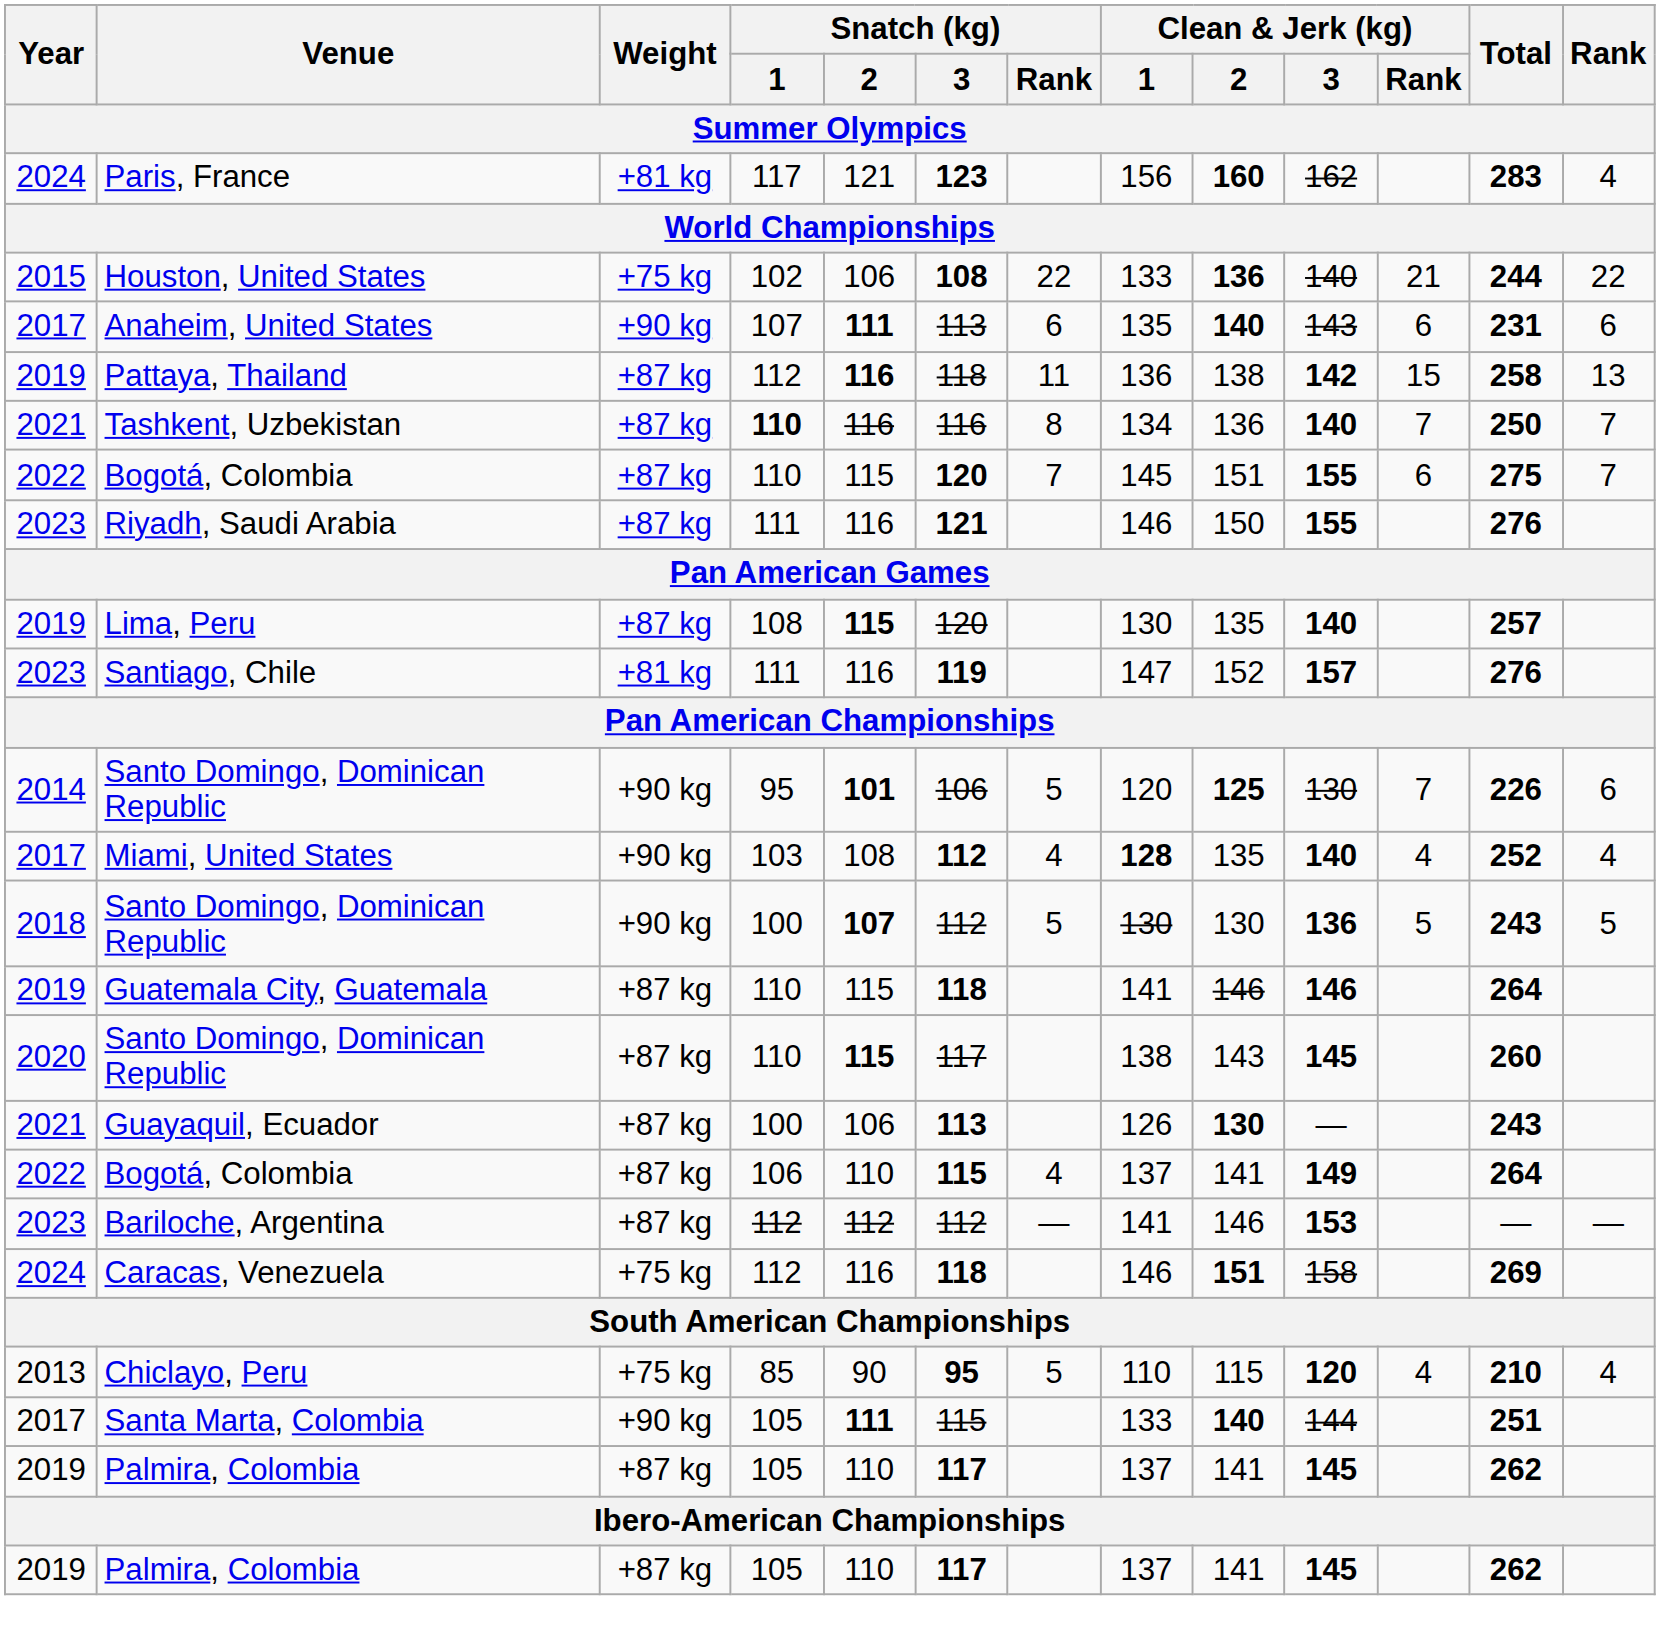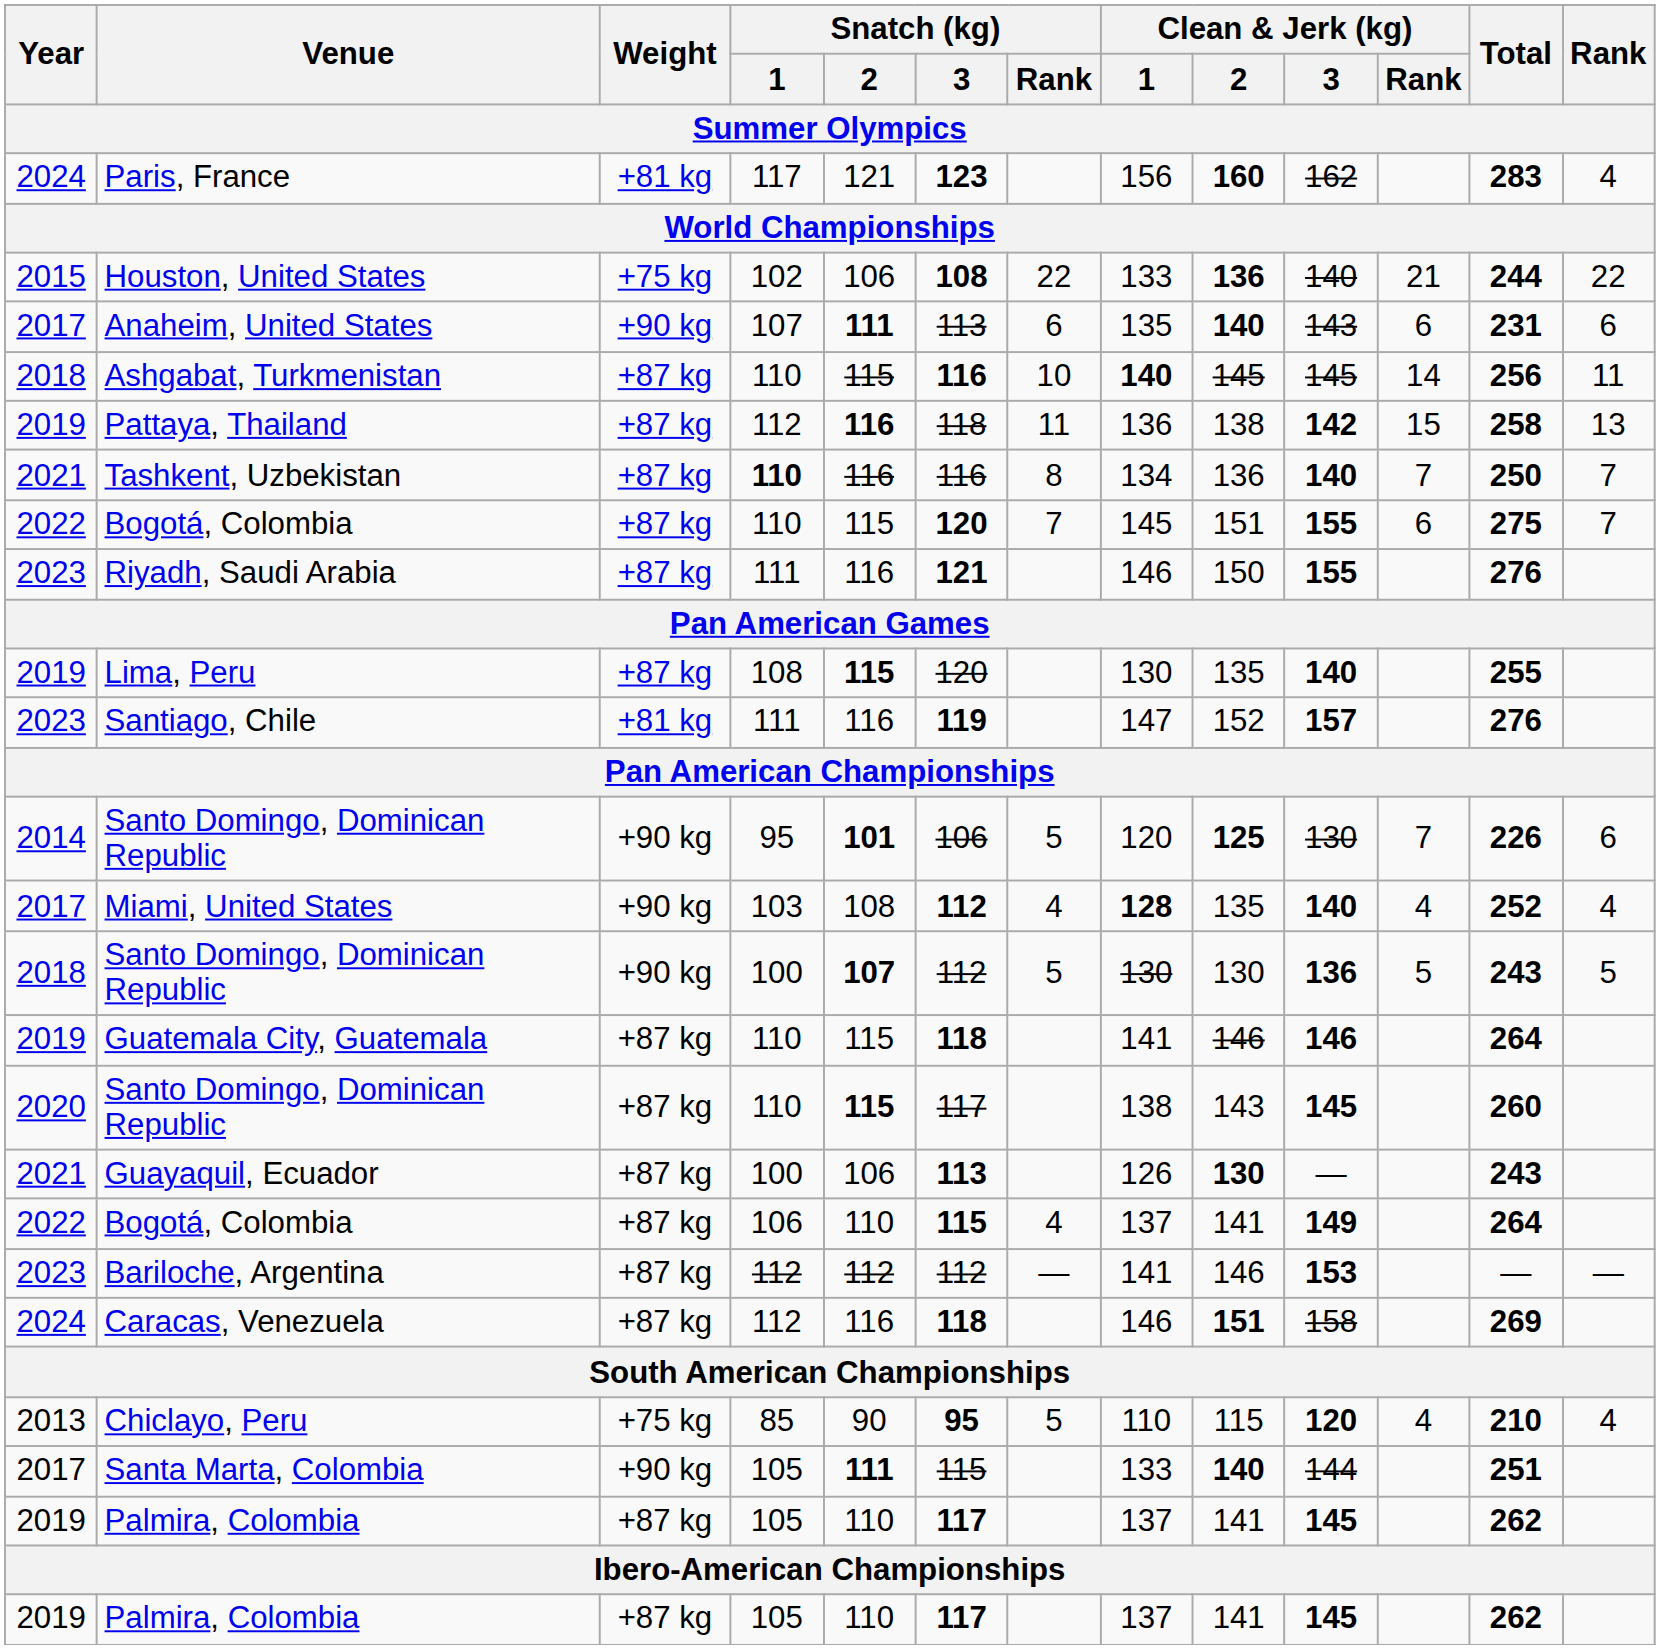+ row: 2018 | Ashgabat, Turkmenistan | +87 kg | 110 | 115 | 116 | 10 | 140 | 145 | 145 | 14 | 256 | 11
Lima, Peru | Total: 257 -> 255
Caracas, Venezuela | Weight: +75 kg -> +87 kg
